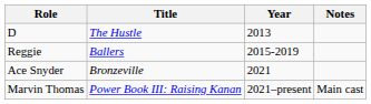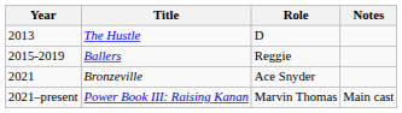columns swapped: Year <-> Role
